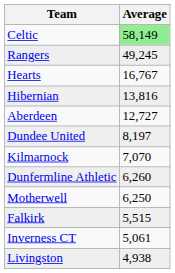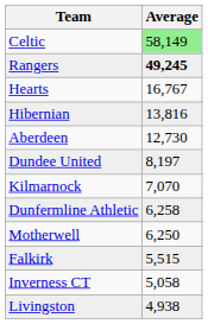Rangers | Average: normal -> bold
Aberdeen | Average: 12,727 -> 12,730
Dunfermline Athletic | Average: 6,260 -> 6,258
Inverness CT | Average: 5,061 -> 5,058
